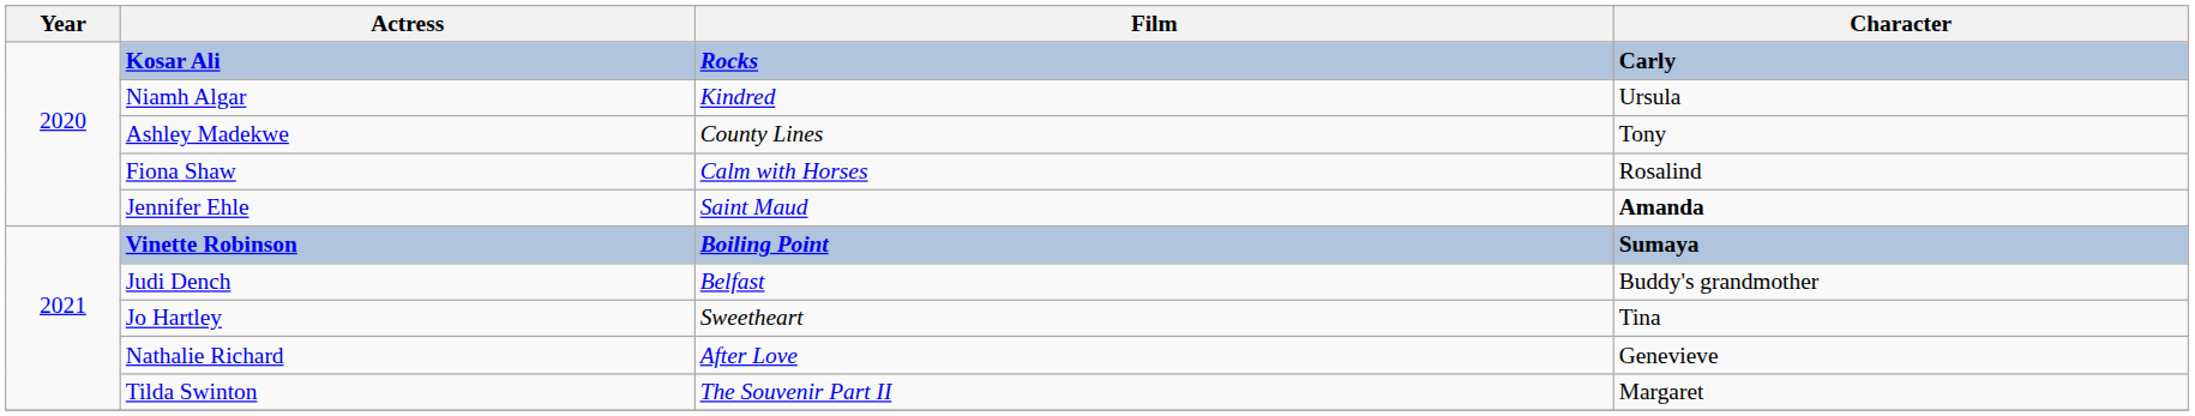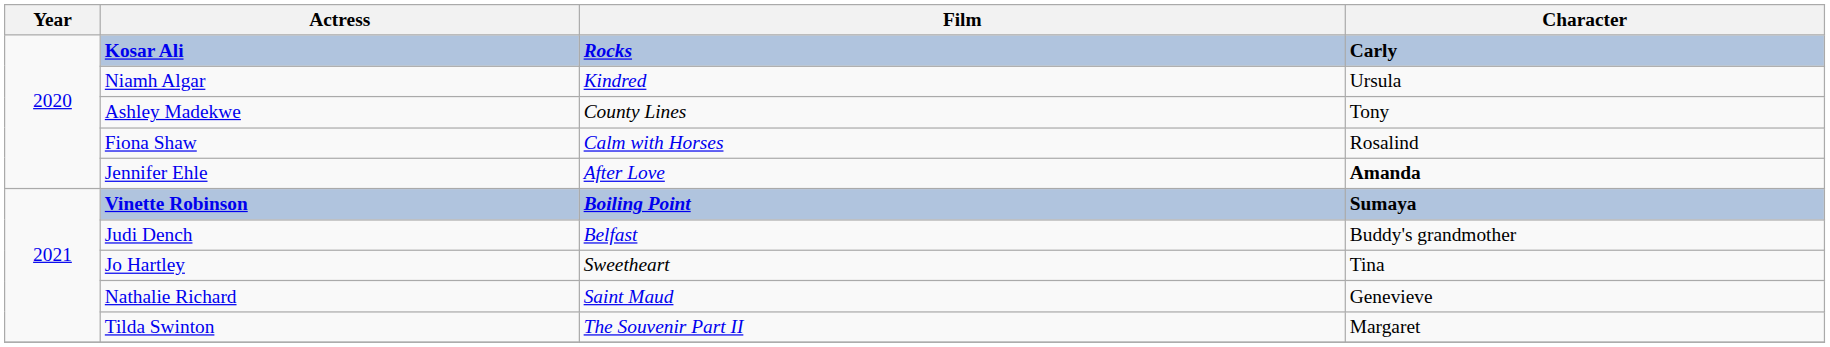Jennifer Ehle | Film: Saint Maud -> After Love
Nathalie Richard | Film: After Love -> Saint Maud
